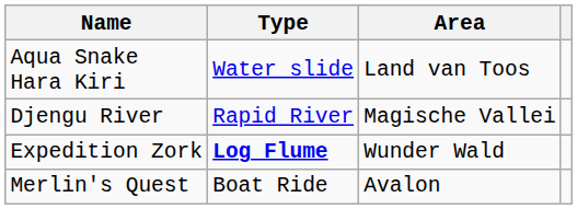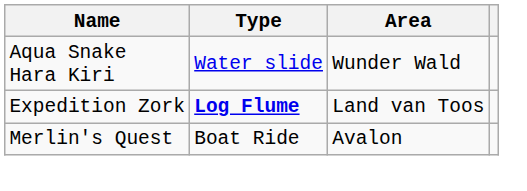Aqua Snake Hara Kiri | Area: Land van Toos -> Wunder Wald
- row: Djengu River | Rapid River | Magische Vallei
Expedition Zork | Area: Wunder Wald -> Land van Toos
